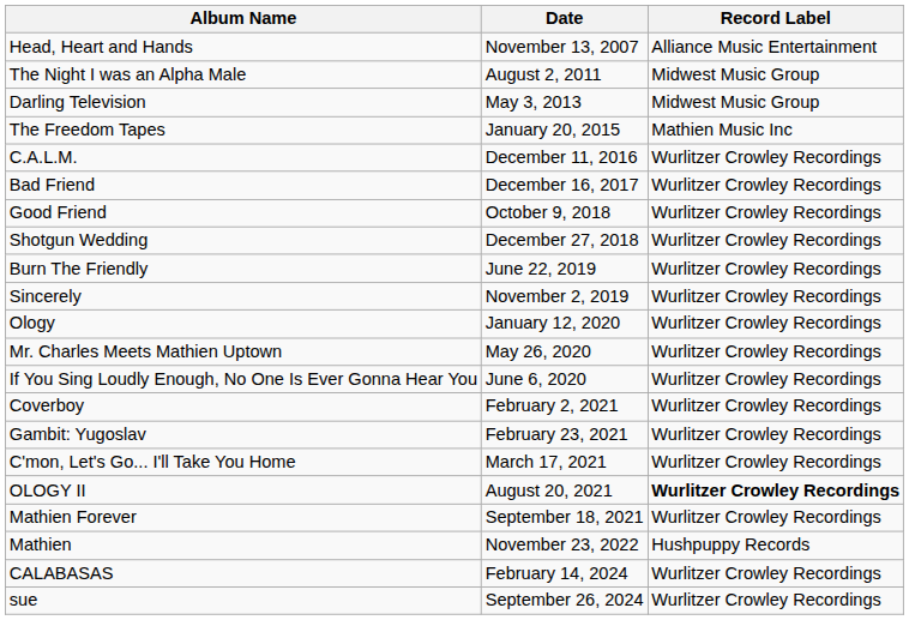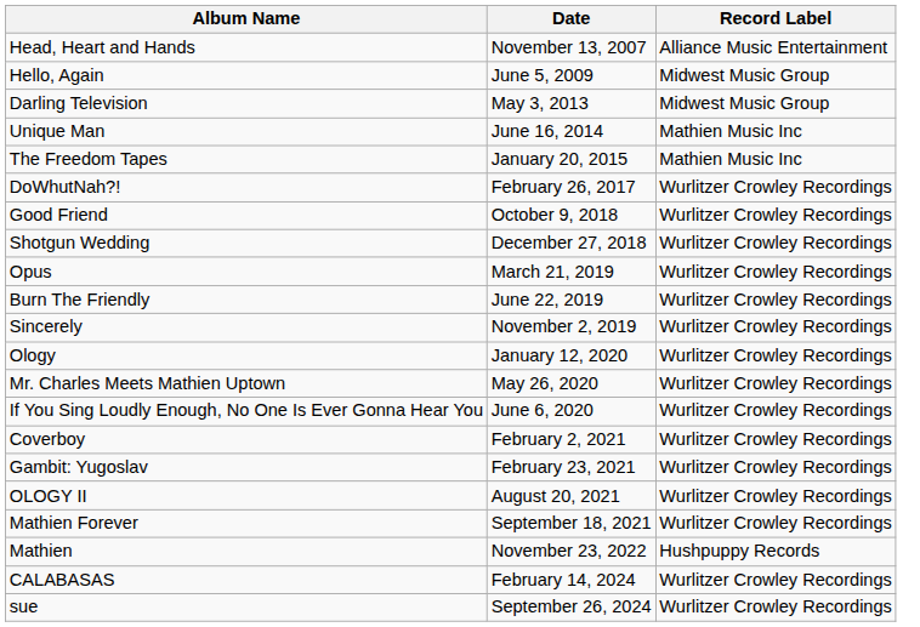+ row: Hello, Again | June 5, 2009 | Midwest Music Group
- row: The Night I was an Alpha Male | August 2, 2011 | Midwest Music Group
+ row: Unique Man | June 16, 2014 | Mathien Music Inc
- row: C.A.L.M. | December 11, 2016 | Wurlitzer Crowley Recordings
+ row: DoWhutNah?! | February 26, 2017 | Wurlitzer Crowley Recordings
- row: Bad Friend | December 16, 2017 | Wurlitzer Crowley Recordings
+ row: Opus | March 21, 2019 | Wurlitzer Crowley Recordings
- row: C'mon, Let's Go... I'll Take You Home | March 17, 2021 | Wurlitzer Crowley Recordings
OLOGY II | Record Label: bold -> normal
